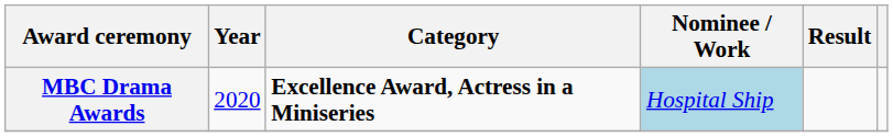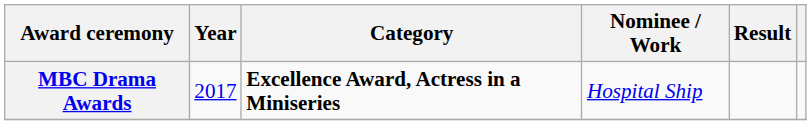MBC Drama Awards | Year: 2020 -> 2017
MBC Drama Awards | Nominee / Work: lightblue background -> no background
